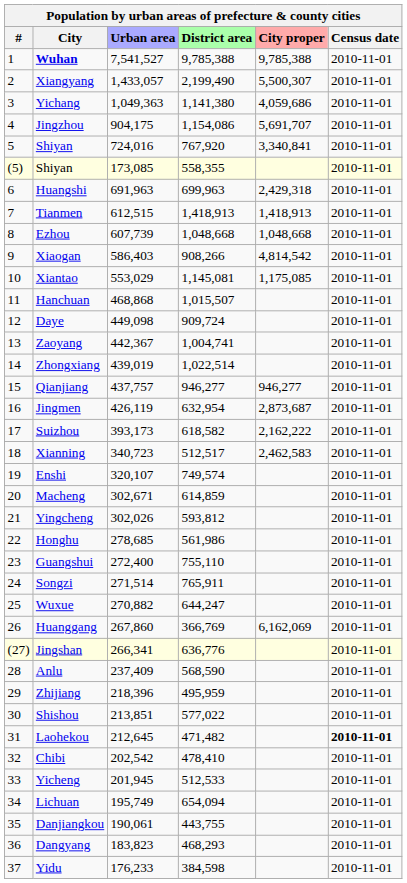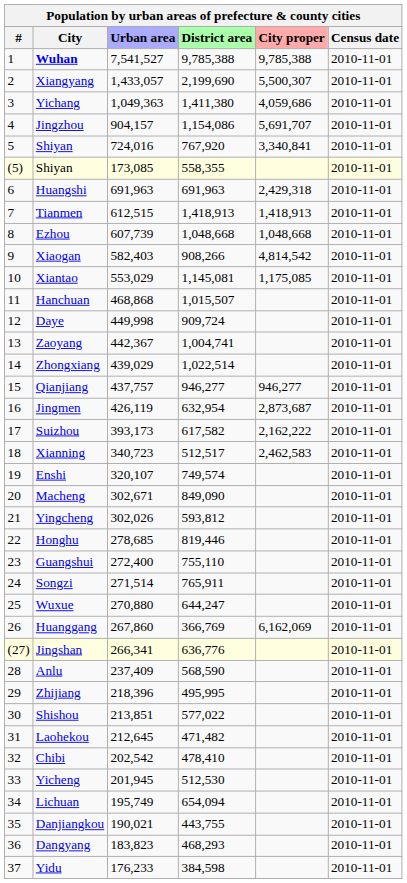Xiangyang | District area: 2,199,490 -> 2,199,690
Yichang | District area: 1,141,380 -> 1,411,380
Jingzhou | Urban area: 904,175 -> 904,157
Huangshi | District area: 699,963 -> 691,963
Xiaogan | Urban area: 586,403 -> 582,403
Daye | Urban area: 449,098 -> 449,998
Zhongxiang | Urban area: 439,019 -> 439,029
Suizhou | District area: 618,582 -> 617,582
Macheng | District area: 614,859 -> 849,090
Honghu | District area: 561,986 -> 819,446
Wuxue | Urban area: 270,882 -> 270,880
Zhijiang | District area: 495,959 -> 495,995
Laohekou | Census date: bold -> normal
Yicheng | District area: 512,533 -> 512,530
Danjiangkou | Urban area: 190,061 -> 190,021
